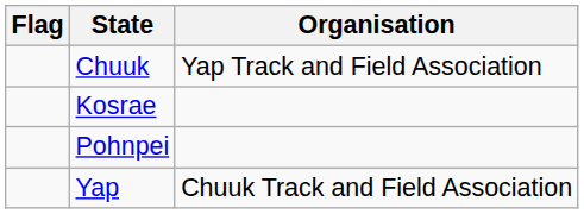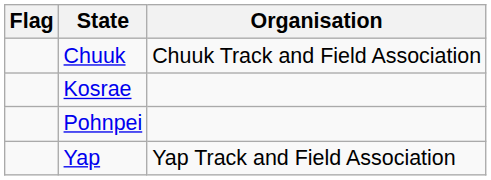Chuuk | Organisation: Yap Track and Field Association -> Chuuk Track and Field Association
Yap | Organisation: Chuuk Track and Field Association -> Yap Track and Field Association
